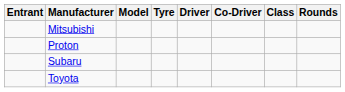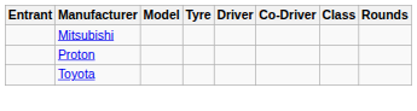- row: Subaru
